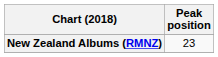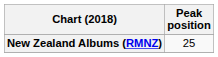New Zealand Albums (RMNZ) | Peak position: 23 -> 25
